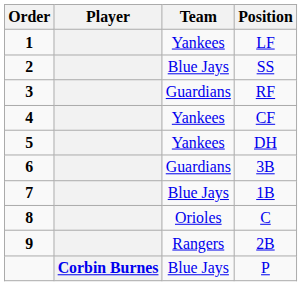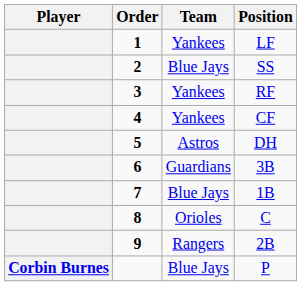columns swapped: Order <-> Player
RF | Team: Guardians -> Yankees
DH | Team: Yankees -> Astros
